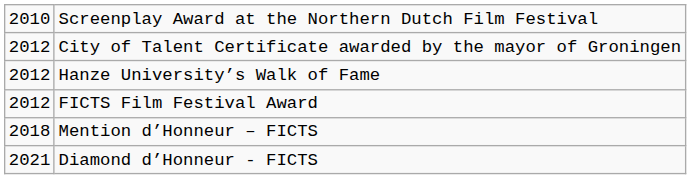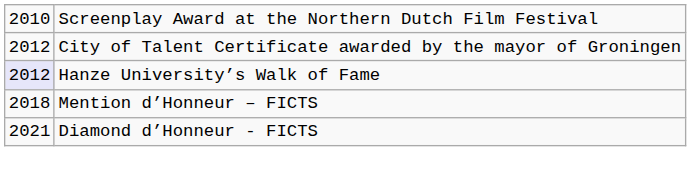Hanze University’s Walk of Fame | column 1: no background -> lavender background
- row: 2012 | FICTS Film Festival Award
